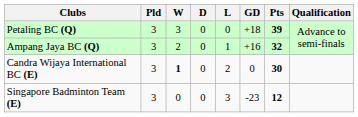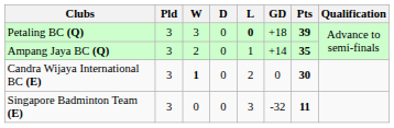Petaling BC (Q) | L: normal -> bold
Ampang Jaya BC (Q) | GD: +16 -> +14
Ampang Jaya BC (Q) | Pts: 32 -> 35
Singapore Badminton Team (E) | GD: -23 -> -32
Singapore Badminton Team (E) | Pts: 12 -> 11
